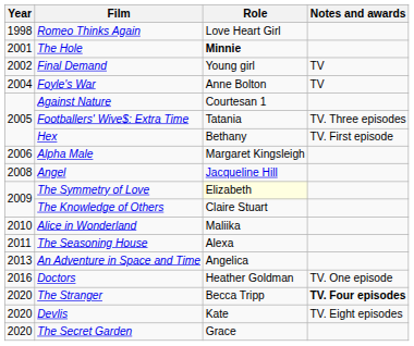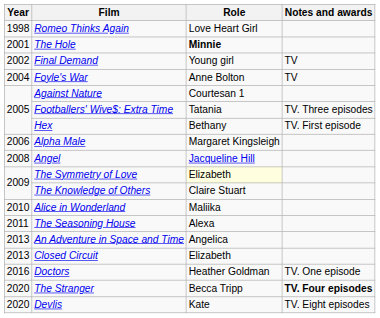+ row: 2013 | Closed Circuit | Elizabeth
- row: 2020 | The Secret Garden | Grace
